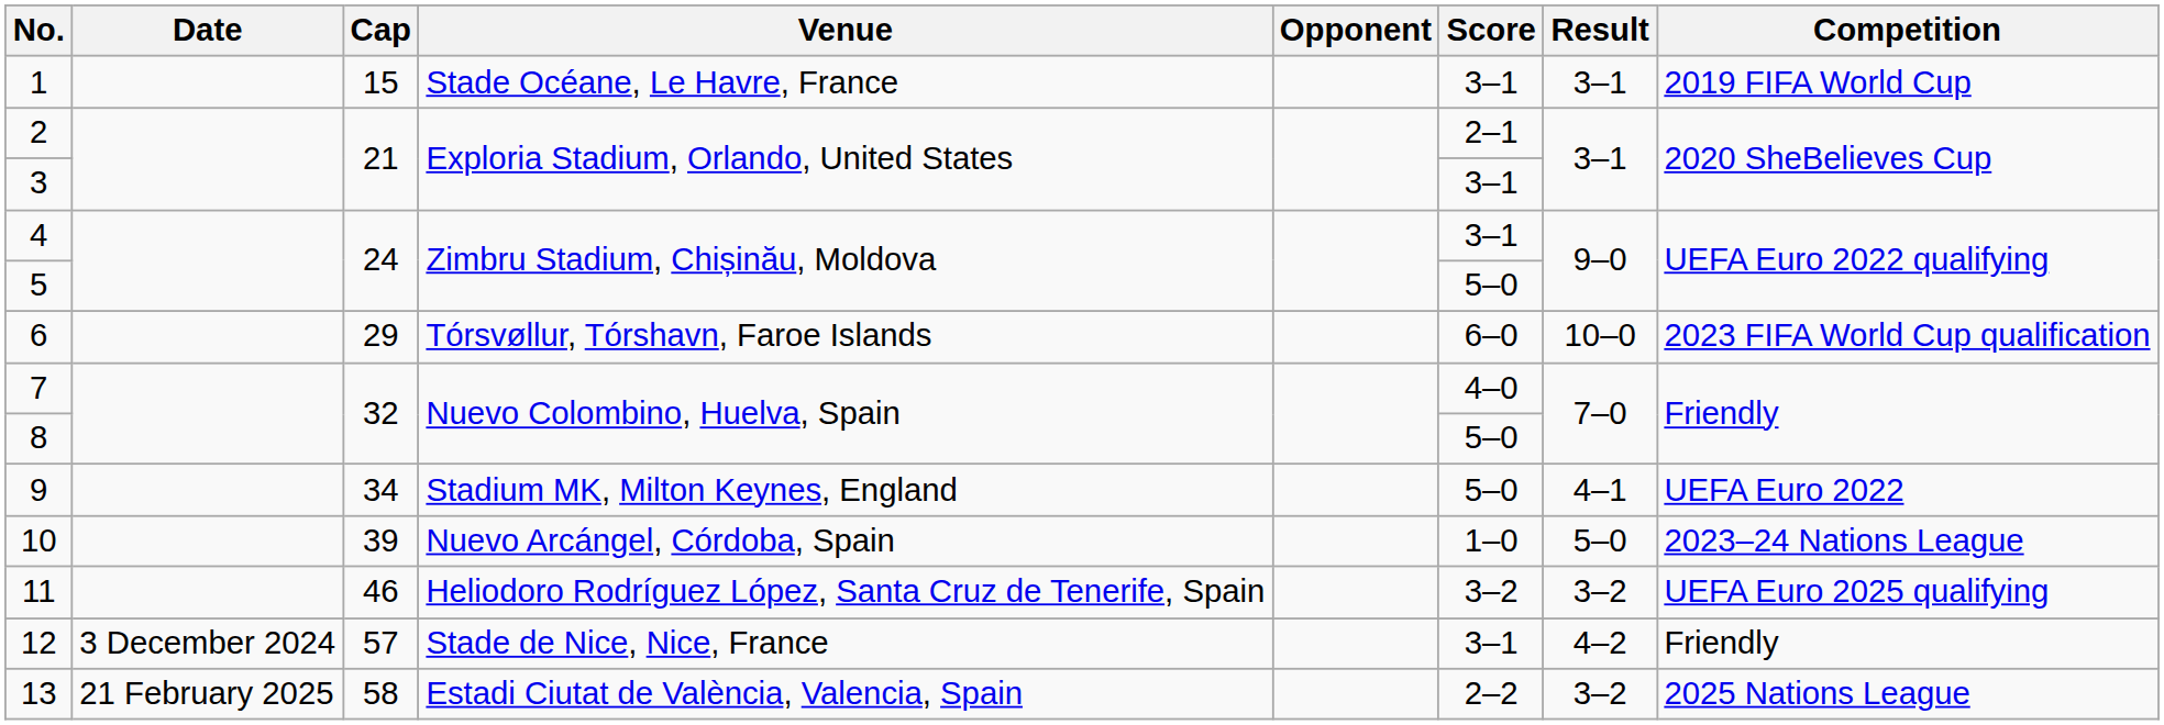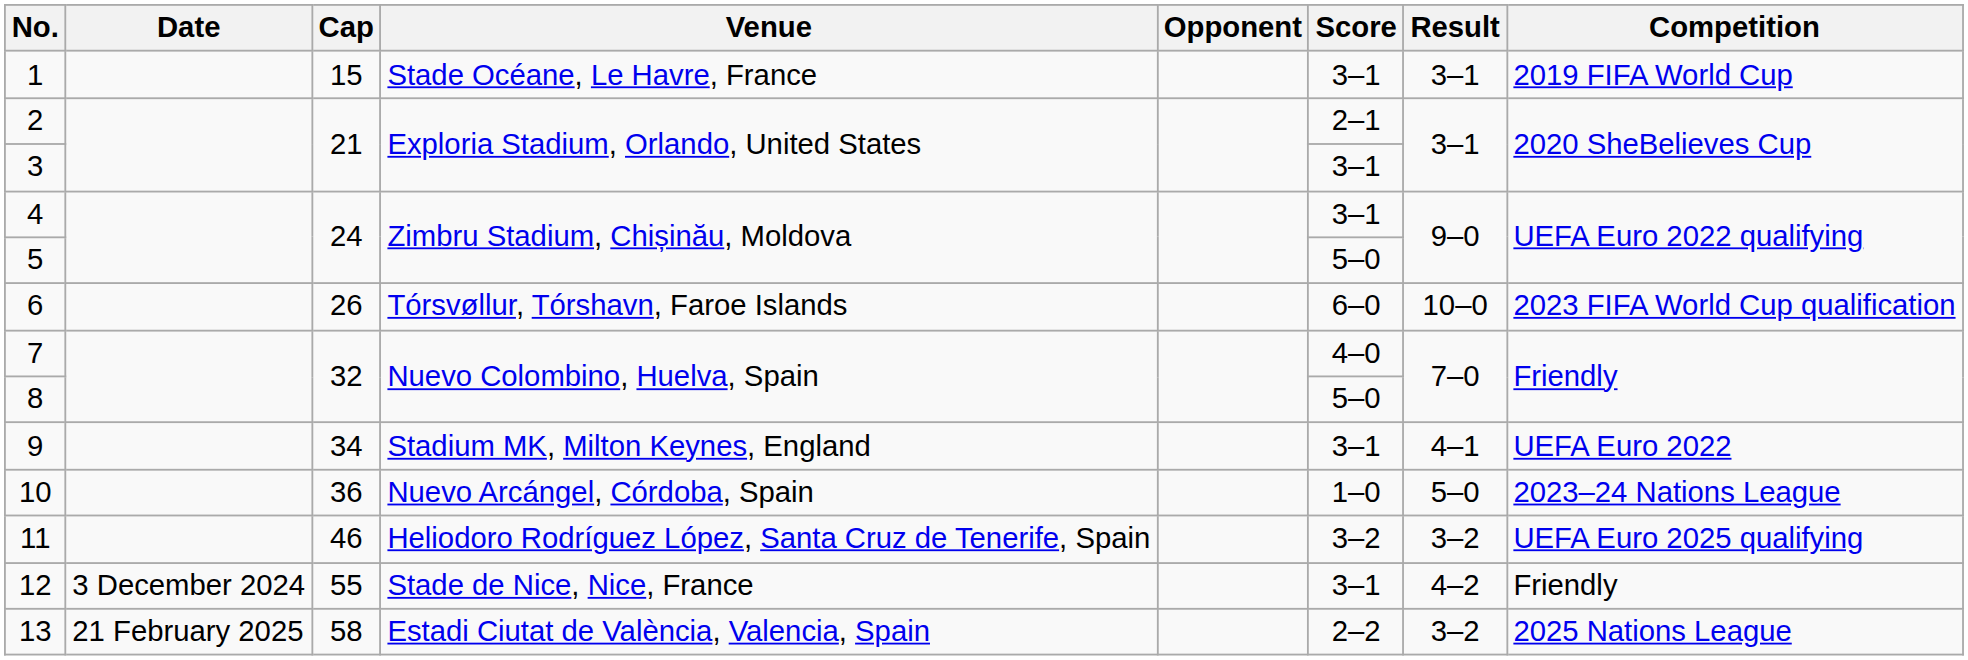6 | Cap: 29 -> 26
9 | Score: 5–0 -> 3–1
10 | Cap: 39 -> 36
12 | Cap: 57 -> 55
